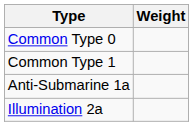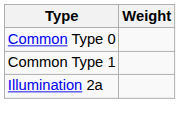- row: Anti-Submarine 1a
